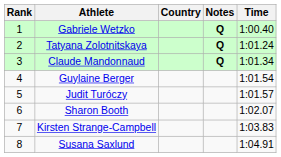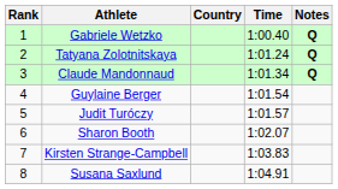columns swapped: Time <-> Notes
